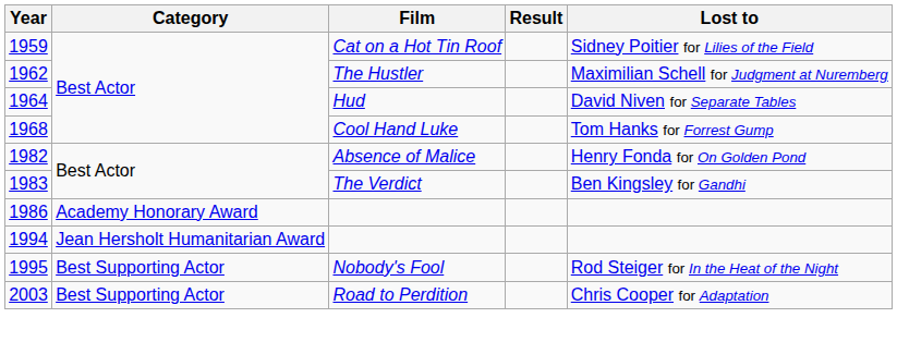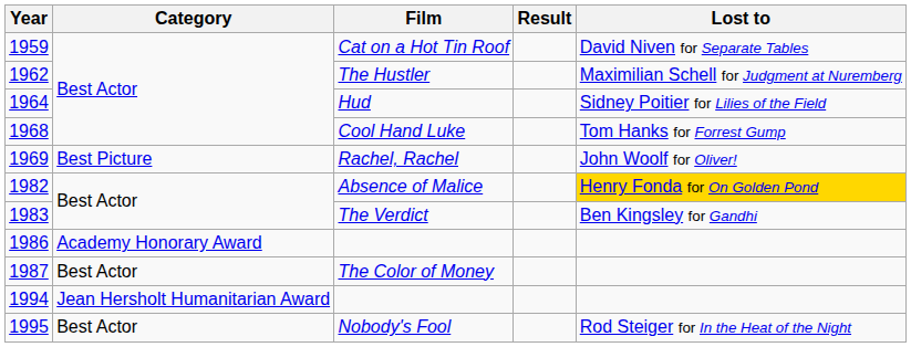Cat on a Hot Tin Roof | Lost to: Sidney Poitier for Lilies of the Field -> David Niven for Separate Tables
Hud | Lost to: David Niven for Separate Tables -> Sidney Poitier for Lilies of the Field
+ row: 1969 | Best Picture | Rachel, Rachel | John Woolf for Oliver!
Absence of Malice | Lost to: no background -> gold background
+ row: 1987 | Best Actor | The Color of Money
Nobody's Fool | Category: Best Supporting Actor -> Best Actor
- row: 2003 | Best Supporting Actor | Road to Perdition | Chris Cooper for Adaptation
